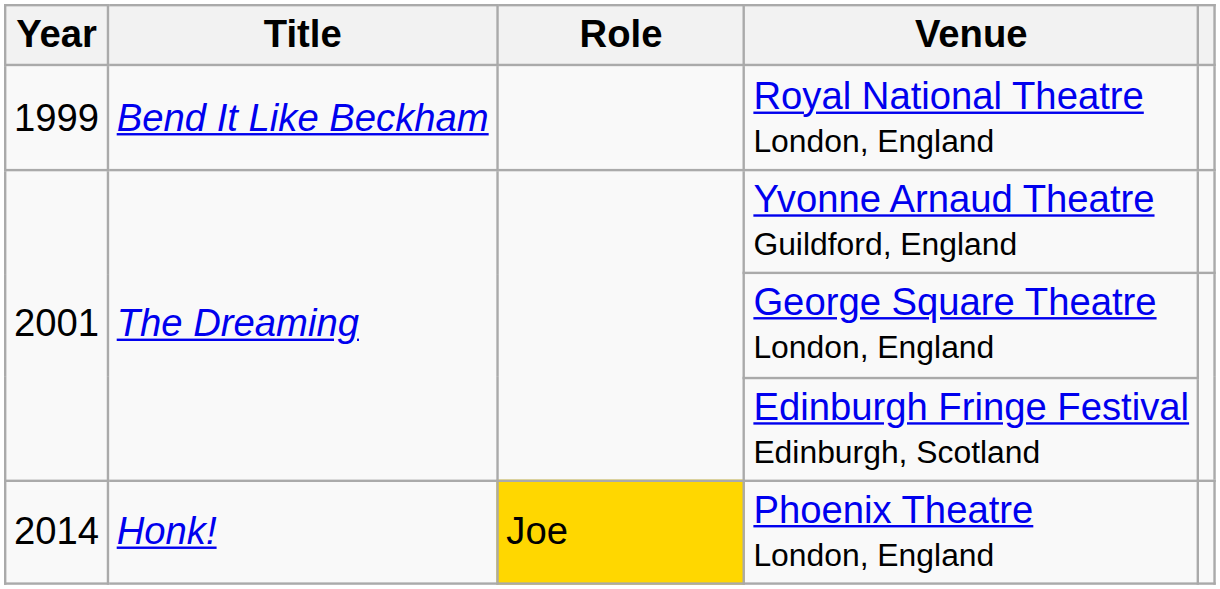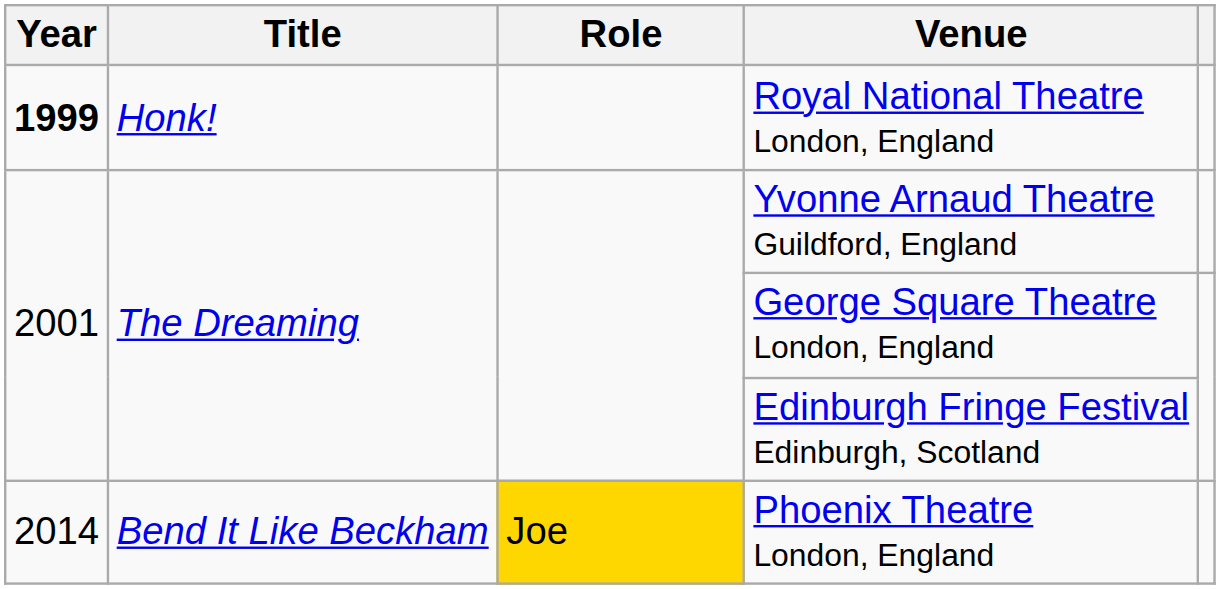Royal National Theatre London, England | Year: normal -> bold
Royal National Theatre London, England | Title: Bend It Like Beckham -> Honk!
Phoenix Theatre London, England | Title: Honk! -> Bend It Like Beckham
